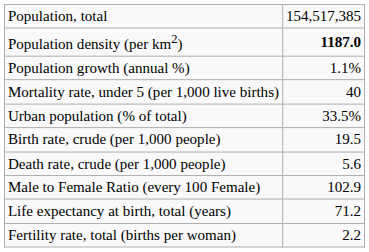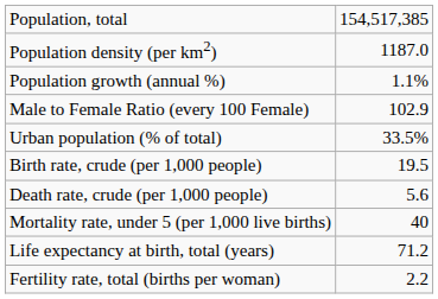Population density (per km2) | column 2: bold -> normal
rows swapped: Male to Female Ratio (every 100 Female) <-> Mortality rate, under 5 (per 1,000 live births)
